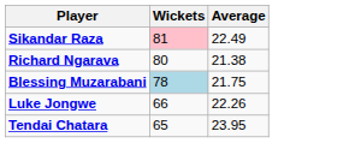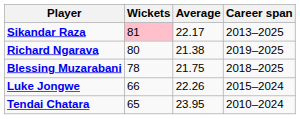+ column: Career span | 2013–2025 | 2019–2025 | 2018–2025 | 2015–2024 | 2010–2024
Sikandar Raza | Average: 22.49 -> 22.17
Blessing Muzarabani | Wickets: lightblue background -> no background
